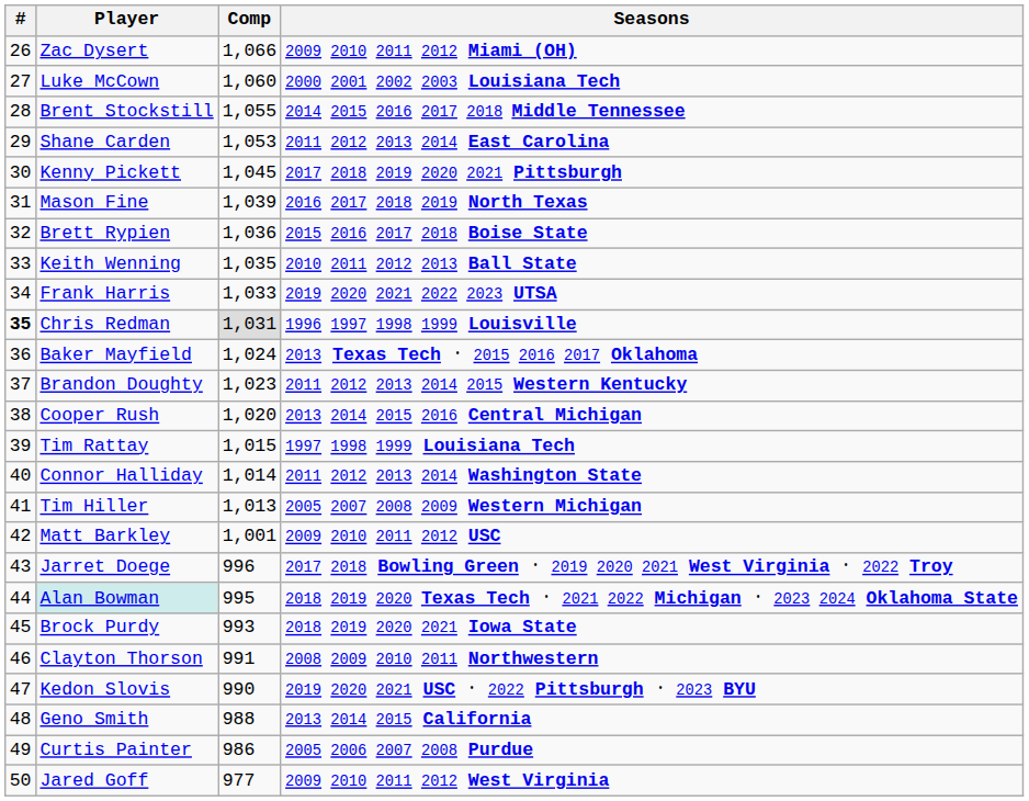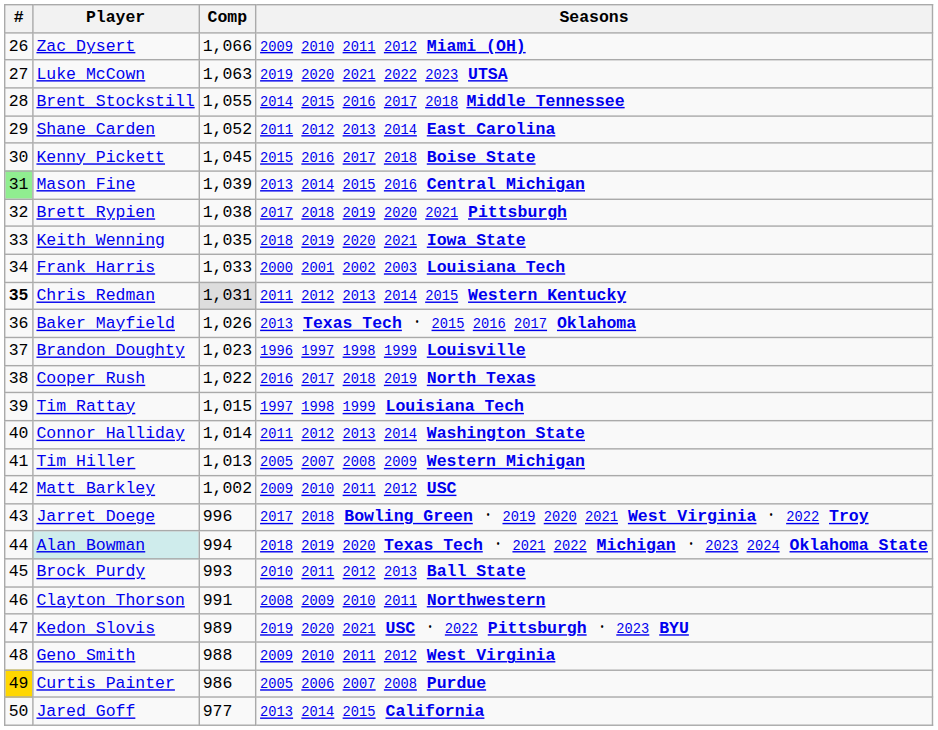Luke McCown | Comp: 1,060 -> 1,063
Luke McCown | Seasons: 2000 2001 2002 2003 Louisiana Tech -> 2019 2020 2021 2022 2023 UTSA
Shane Carden | Comp: 1,053 -> 1,052
Kenny Pickett | Seasons: 2017 2018 2019 2020 2021 Pittsburgh -> 2015 2016 2017 2018 Boise State
Mason Fine | #: no background -> lightgreen background
Mason Fine | Seasons: 2016 2017 2018 2019 North Texas -> 2013 2014 2015 2016 Central Michigan
Brett Rypien | Comp: 1,036 -> 1,038
Brett Rypien | Seasons: 2015 2016 2017 2018 Boise State -> 2017 2018 2019 2020 2021 Pittsburgh
Keith Wenning | Seasons: 2010 2011 2012 2013 Ball State -> 2018 2019 2020 2021 Iowa State
Frank Harris | Seasons: 2019 2020 2021 2022 2023 UTSA -> 2000 2001 2002 2003 Louisiana Tech
Chris Redman | Seasons: 1996 1997 1998 1999 Louisville -> 2011 2012 2013 2014 2015 Western Kentucky
Baker Mayfield | Comp: 1,024 -> 1,026
Brandon Doughty | Seasons: 2011 2012 2013 2014 2015 Western Kentucky -> 1996 1997 1998 1999 Louisville
Cooper Rush | Comp: 1,020 -> 1,022
Cooper Rush | Seasons: 2013 2014 2015 2016 Central Michigan -> 2016 2017 2018 2019 North Texas
Matt Barkley | Comp: 1,001 -> 1,002
Alan Bowman | Comp: 995 -> 994
Brock Purdy | Seasons: 2018 2019 2020 2021 Iowa State -> 2010 2011 2012 2013 Ball State
Kedon Slovis | Comp: 990 -> 989
Geno Smith | Seasons: 2013 2014 2015 California -> 2009 2010 2011 2012 West Virginia
Curtis Painter | #: no background -> gold background
Jared Goff | Seasons: 2009 2010 2011 2012 West Virginia -> 2013 2014 2015 California
